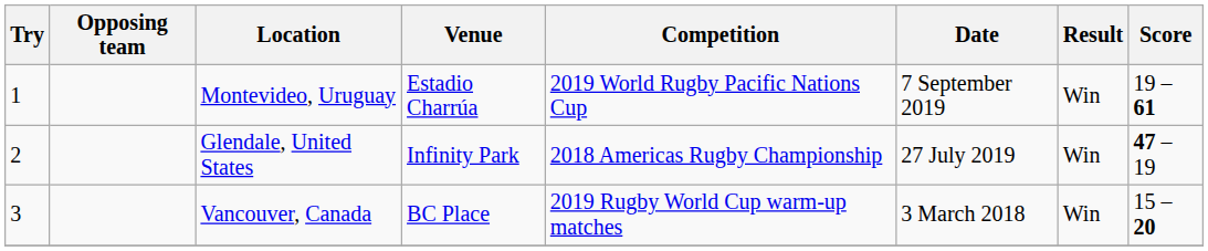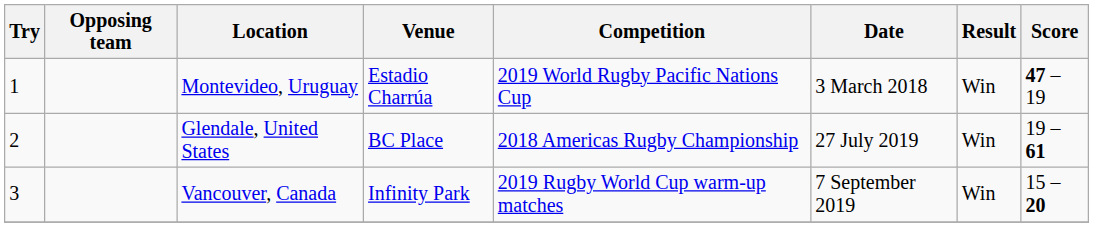Montevideo, Uruguay | Date: 7 September 2019 -> 3 March 2018
Montevideo, Uruguay | Score: 19 – 61 -> 47 – 19
Glendale, United States | Venue: Infinity Park -> BC Place
Glendale, United States | Score: 47 – 19 -> 19 – 61
Vancouver, Canada | Venue: BC Place -> Infinity Park
Vancouver, Canada | Date: 3 March 2018 -> 7 September 2019
